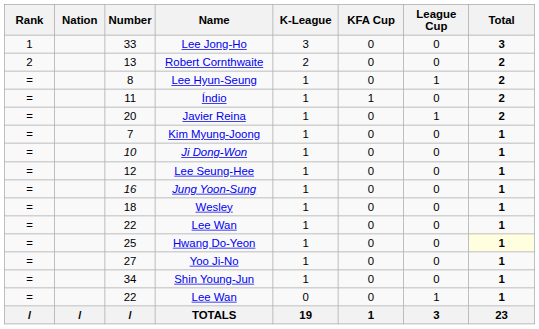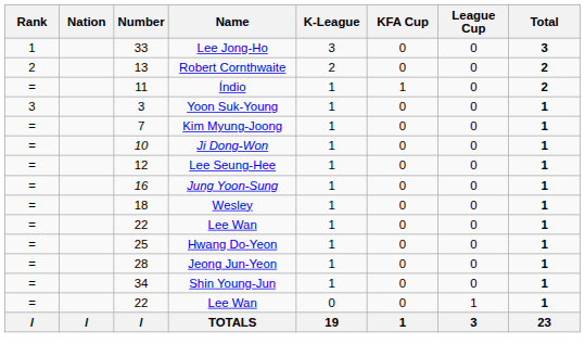- row: = | 8 | Lee Hyun-Seung | 1 | 0 | 1 | 2
- row: = | 20 | Javier Reina | 1 | 0 | 1 | 2
+ row: 3 | 3 | Yoon Suk-Young | 1 | 0 | 0 | 1
Hwang Do-Yeon | Total: lightyellow background -> no background
- row: = | 27 | Yoo Ji-No | 1 | 0 | 0 | 1
+ row: = | 28 | Jeong Jun-Yeon | 1 | 0 | 0 | 1
